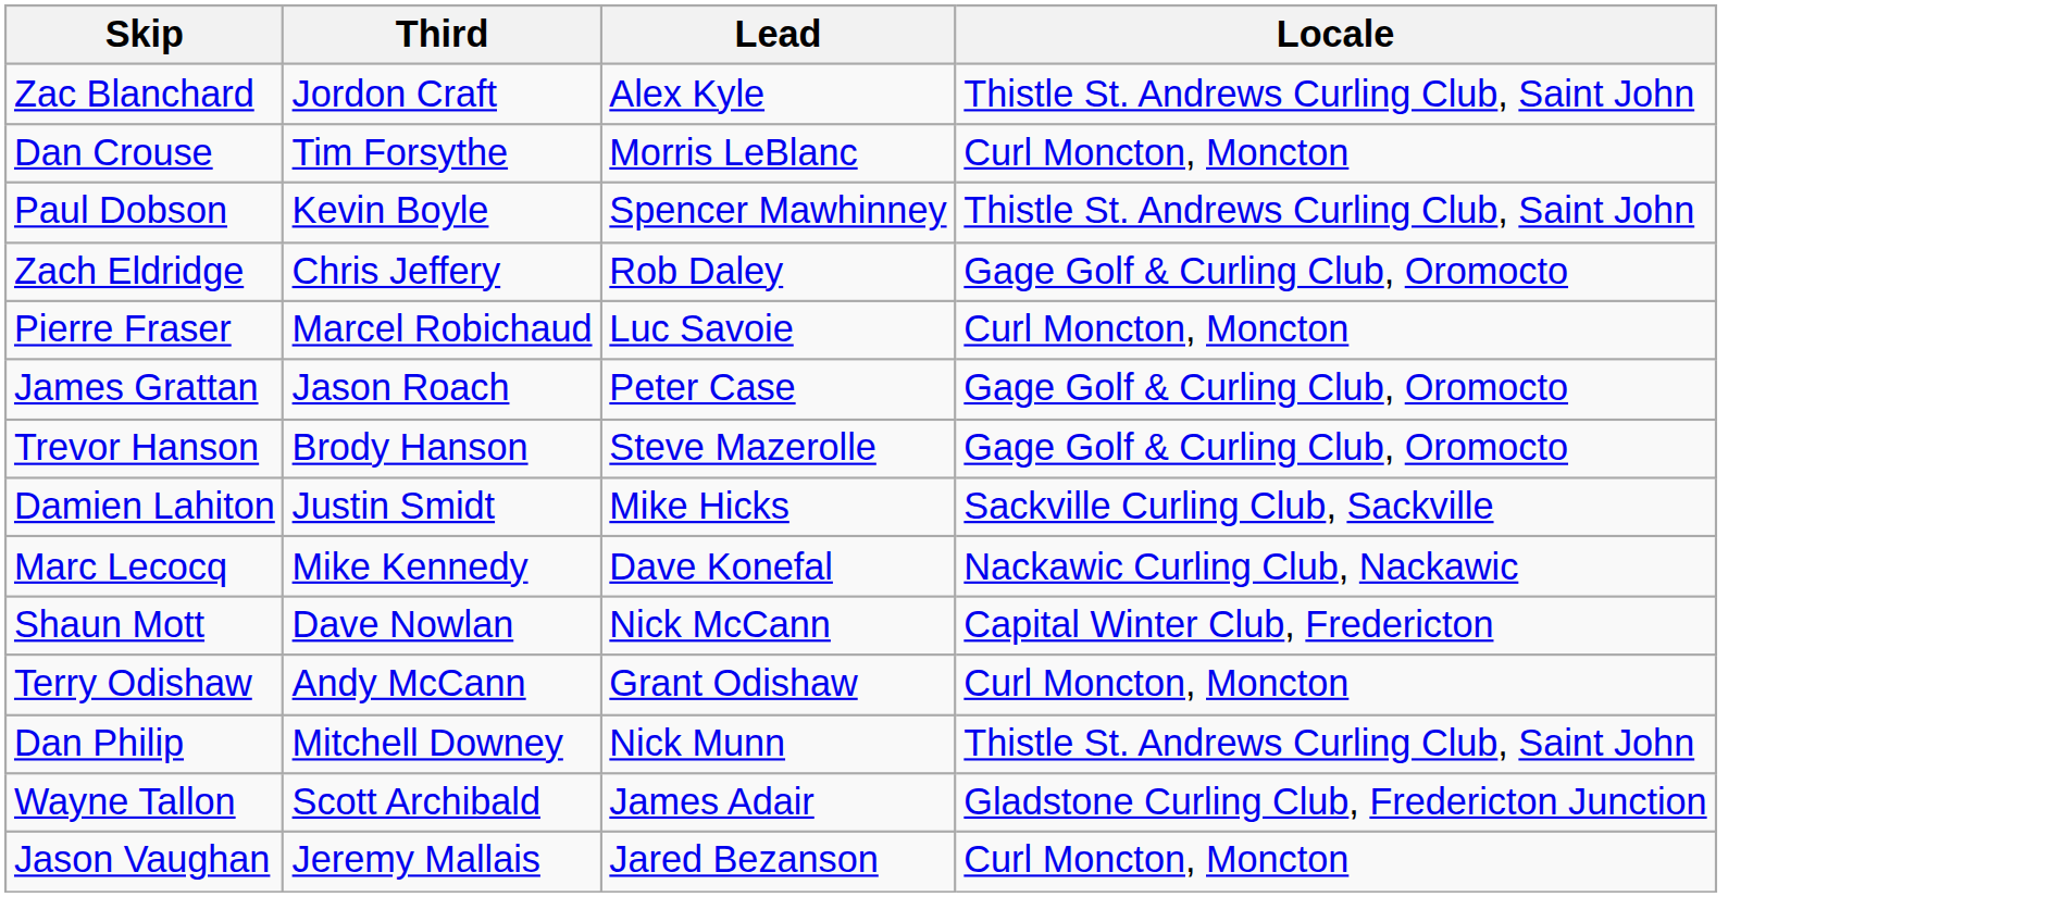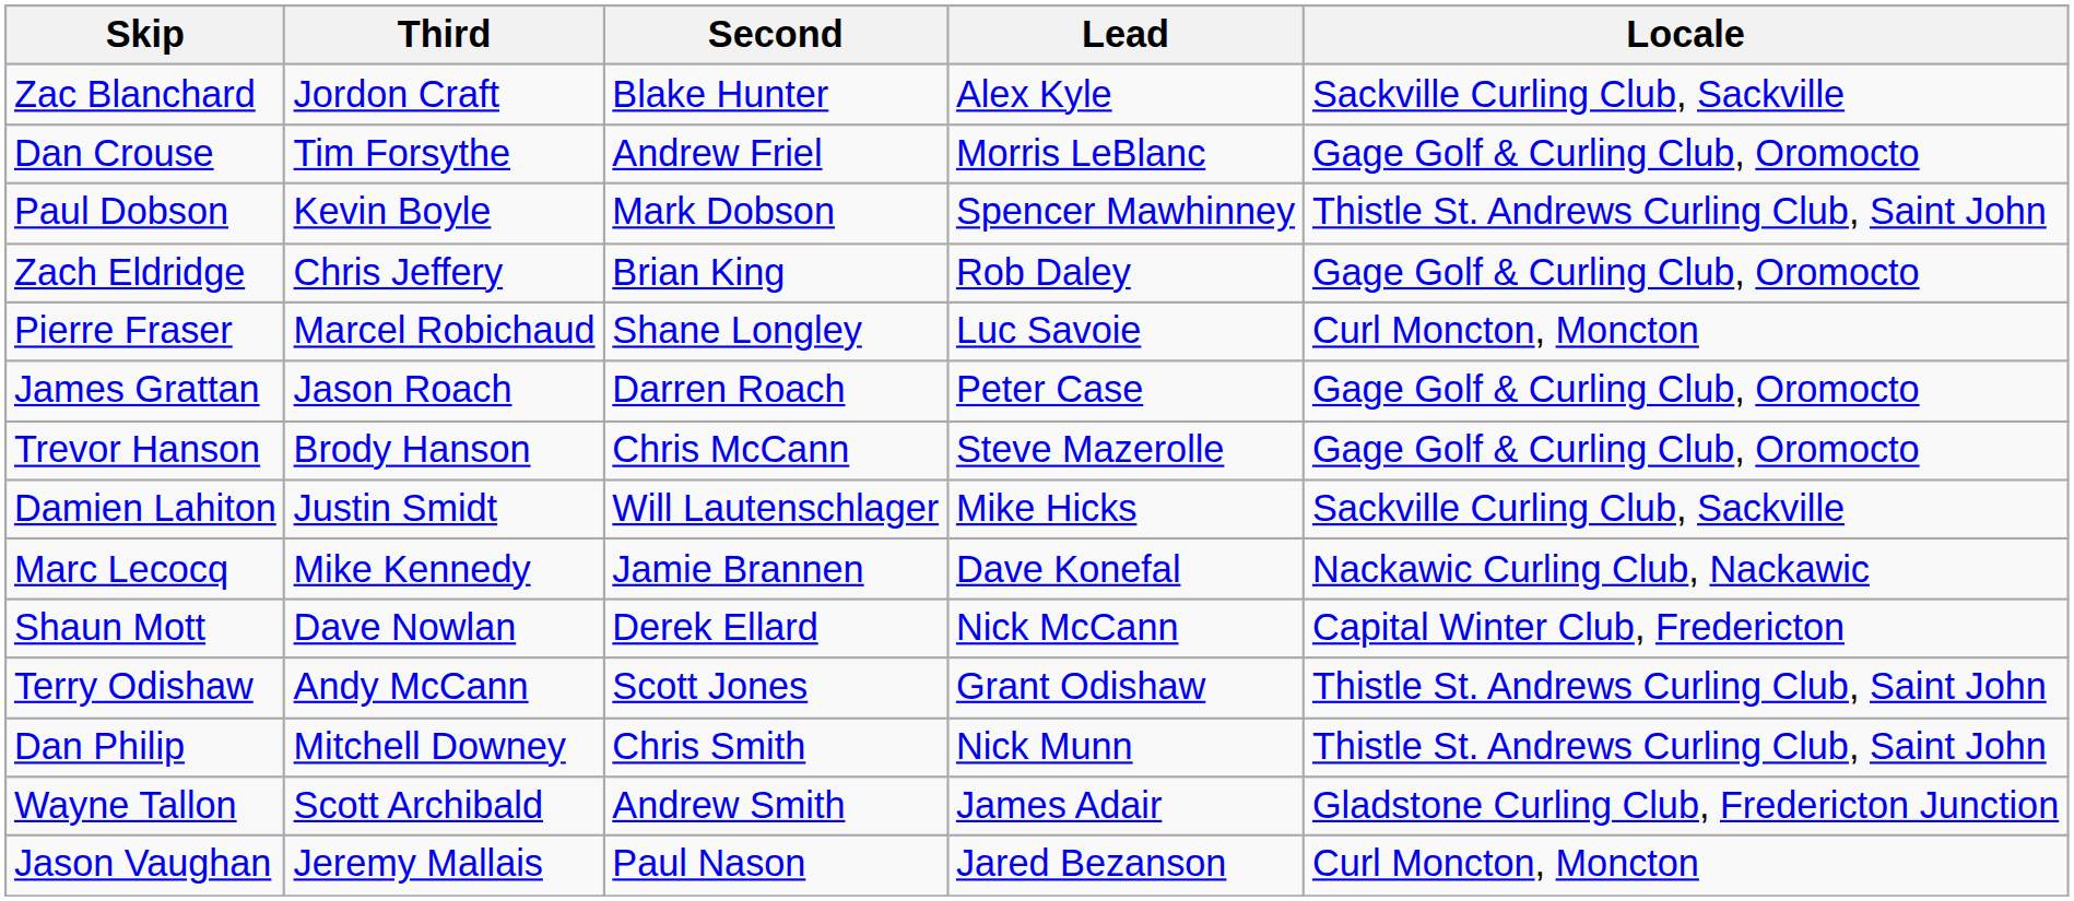+ column: Second | Blake Hunter | Andrew Friel | Mark Dobson | Brian King | Shane Longley | Darren Roach | Chris McCann | Will Lautenschlager | Jamie Brannen | Derek Ellard | Scott Jones | Chris Smith | Andrew Smith | Paul Nason
Zac Blanchard | Locale: Thistle St. Andrews Curling Club, Saint John -> Sackville Curling Club, Sackville
Dan Crouse | Locale: Curl Moncton, Moncton -> Gage Golf & Curling Club, Oromocto
Terry Odishaw | Locale: Curl Moncton, Moncton -> Thistle St. Andrews Curling Club, Saint John
